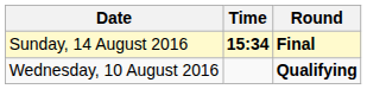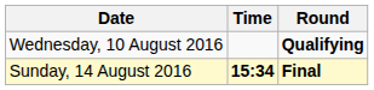rows swapped: Wednesday, 10 August 2016 <-> Sunday, 14 August 2016
